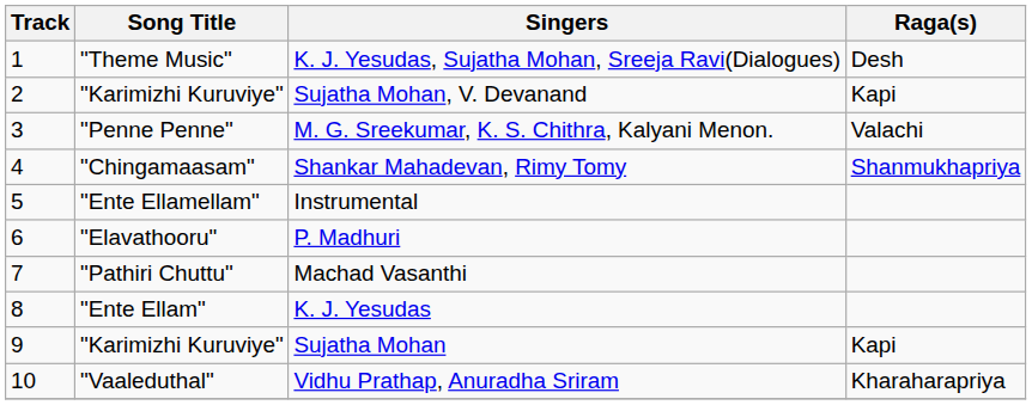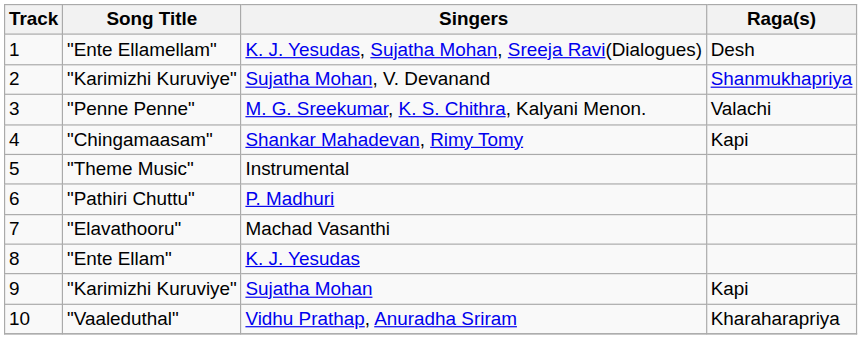K. J. Yesudas, Sujatha Mohan, Sreeja Ravi(Dialogues) | Song Title: "Theme Music" -> "Ente Ellamellam"
Sujatha Mohan, V. Devanand | Raga(s): Kapi -> Shanmukhapriya
Shankar Mahadevan, Rimy Tomy | Raga(s): Shanmukhapriya -> Kapi
Instrumental | Song Title: "Ente Ellamellam" -> "Theme Music"
P. Madhuri | Song Title: "Elavathooru" -> "Pathiri Chuttu"
Machad Vasanthi | Song Title: "Pathiri Chuttu" -> "Elavathooru"
